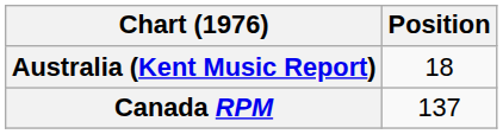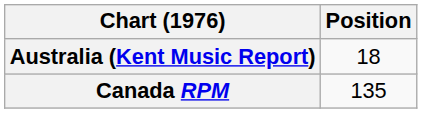Canada RPM | Position: 137 -> 135
